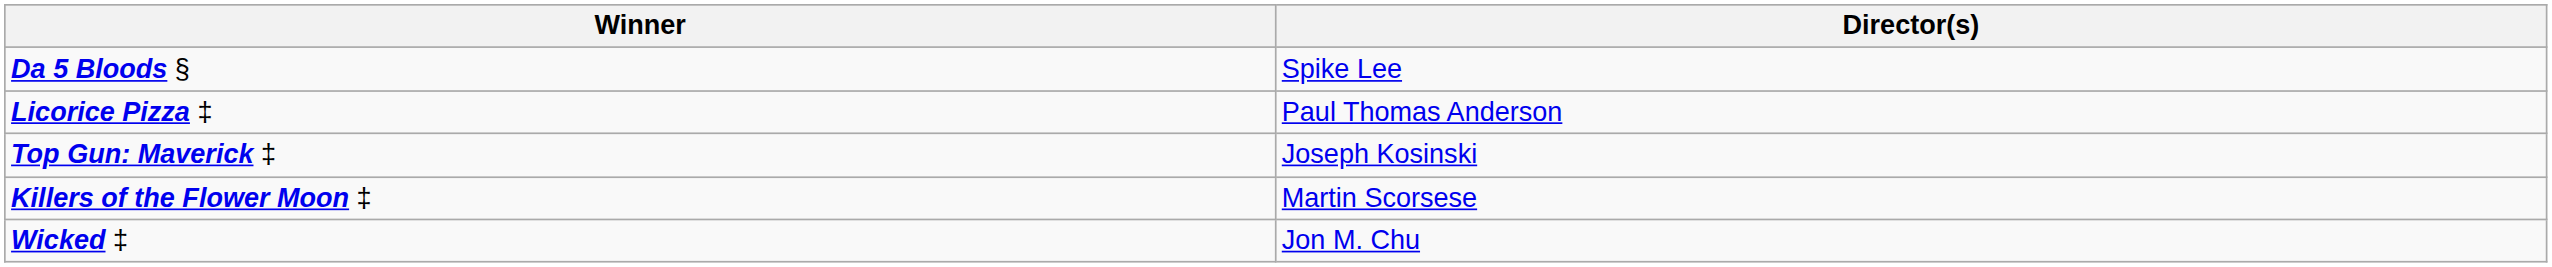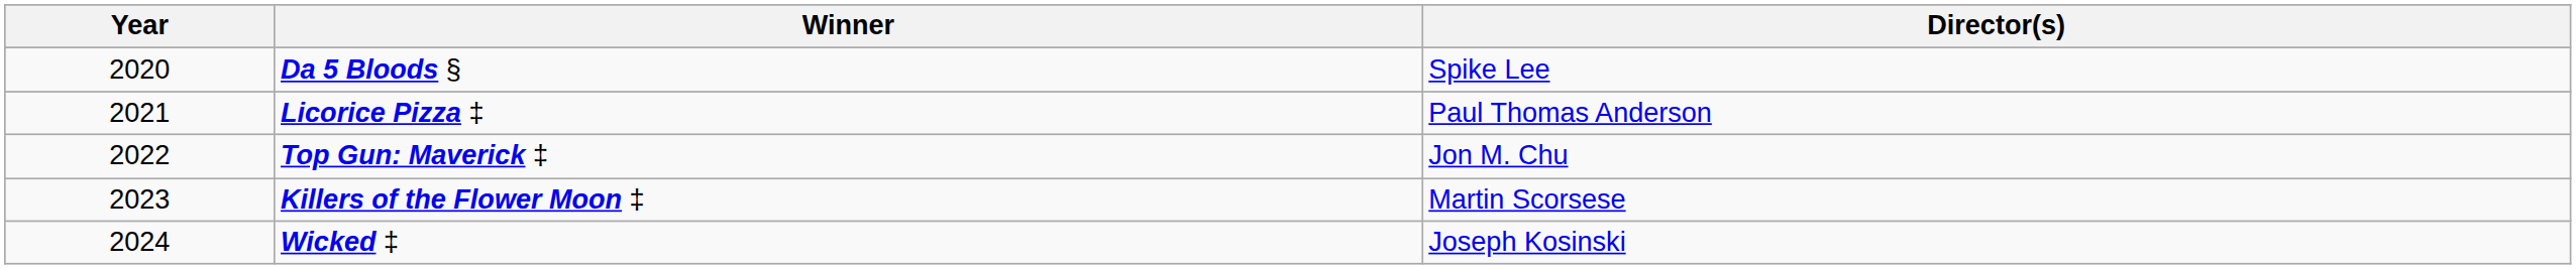+ column: Year | 2020 | 2021 | 2022 | 2023 | 2024
Top Gun: Maverick ‡ | Director(s): Joseph Kosinski -> Jon M. Chu
Wicked ‡ | Director(s): Jon M. Chu -> Joseph Kosinski
